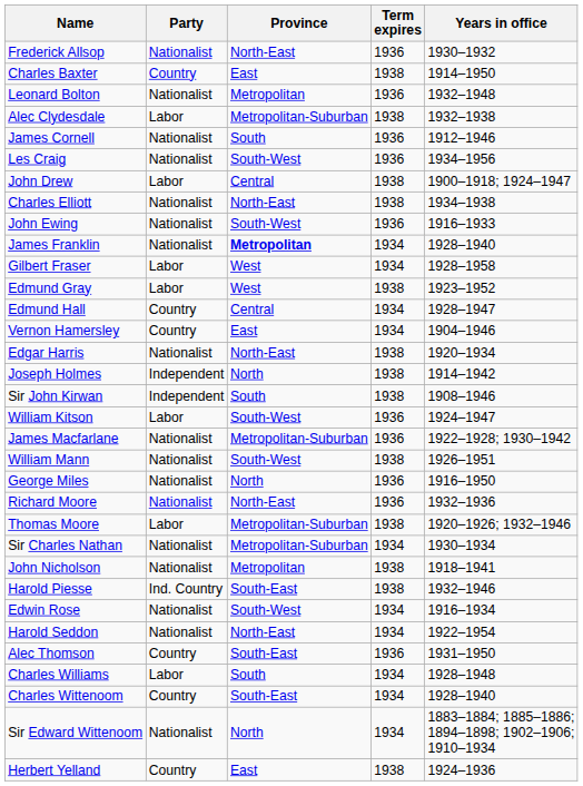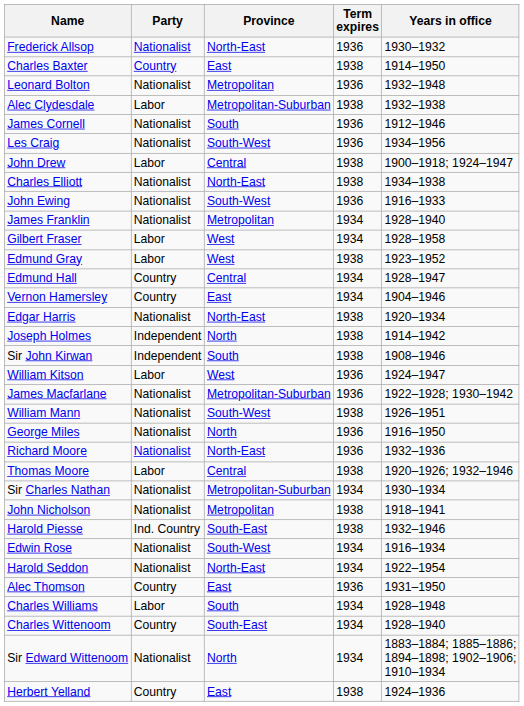James Franklin | Province: bold -> normal
William Kitson | Province: South-West -> West
Thomas Moore | Province: Metropolitan-Suburban -> Central
Alec Thomson | Province: South-East -> East
